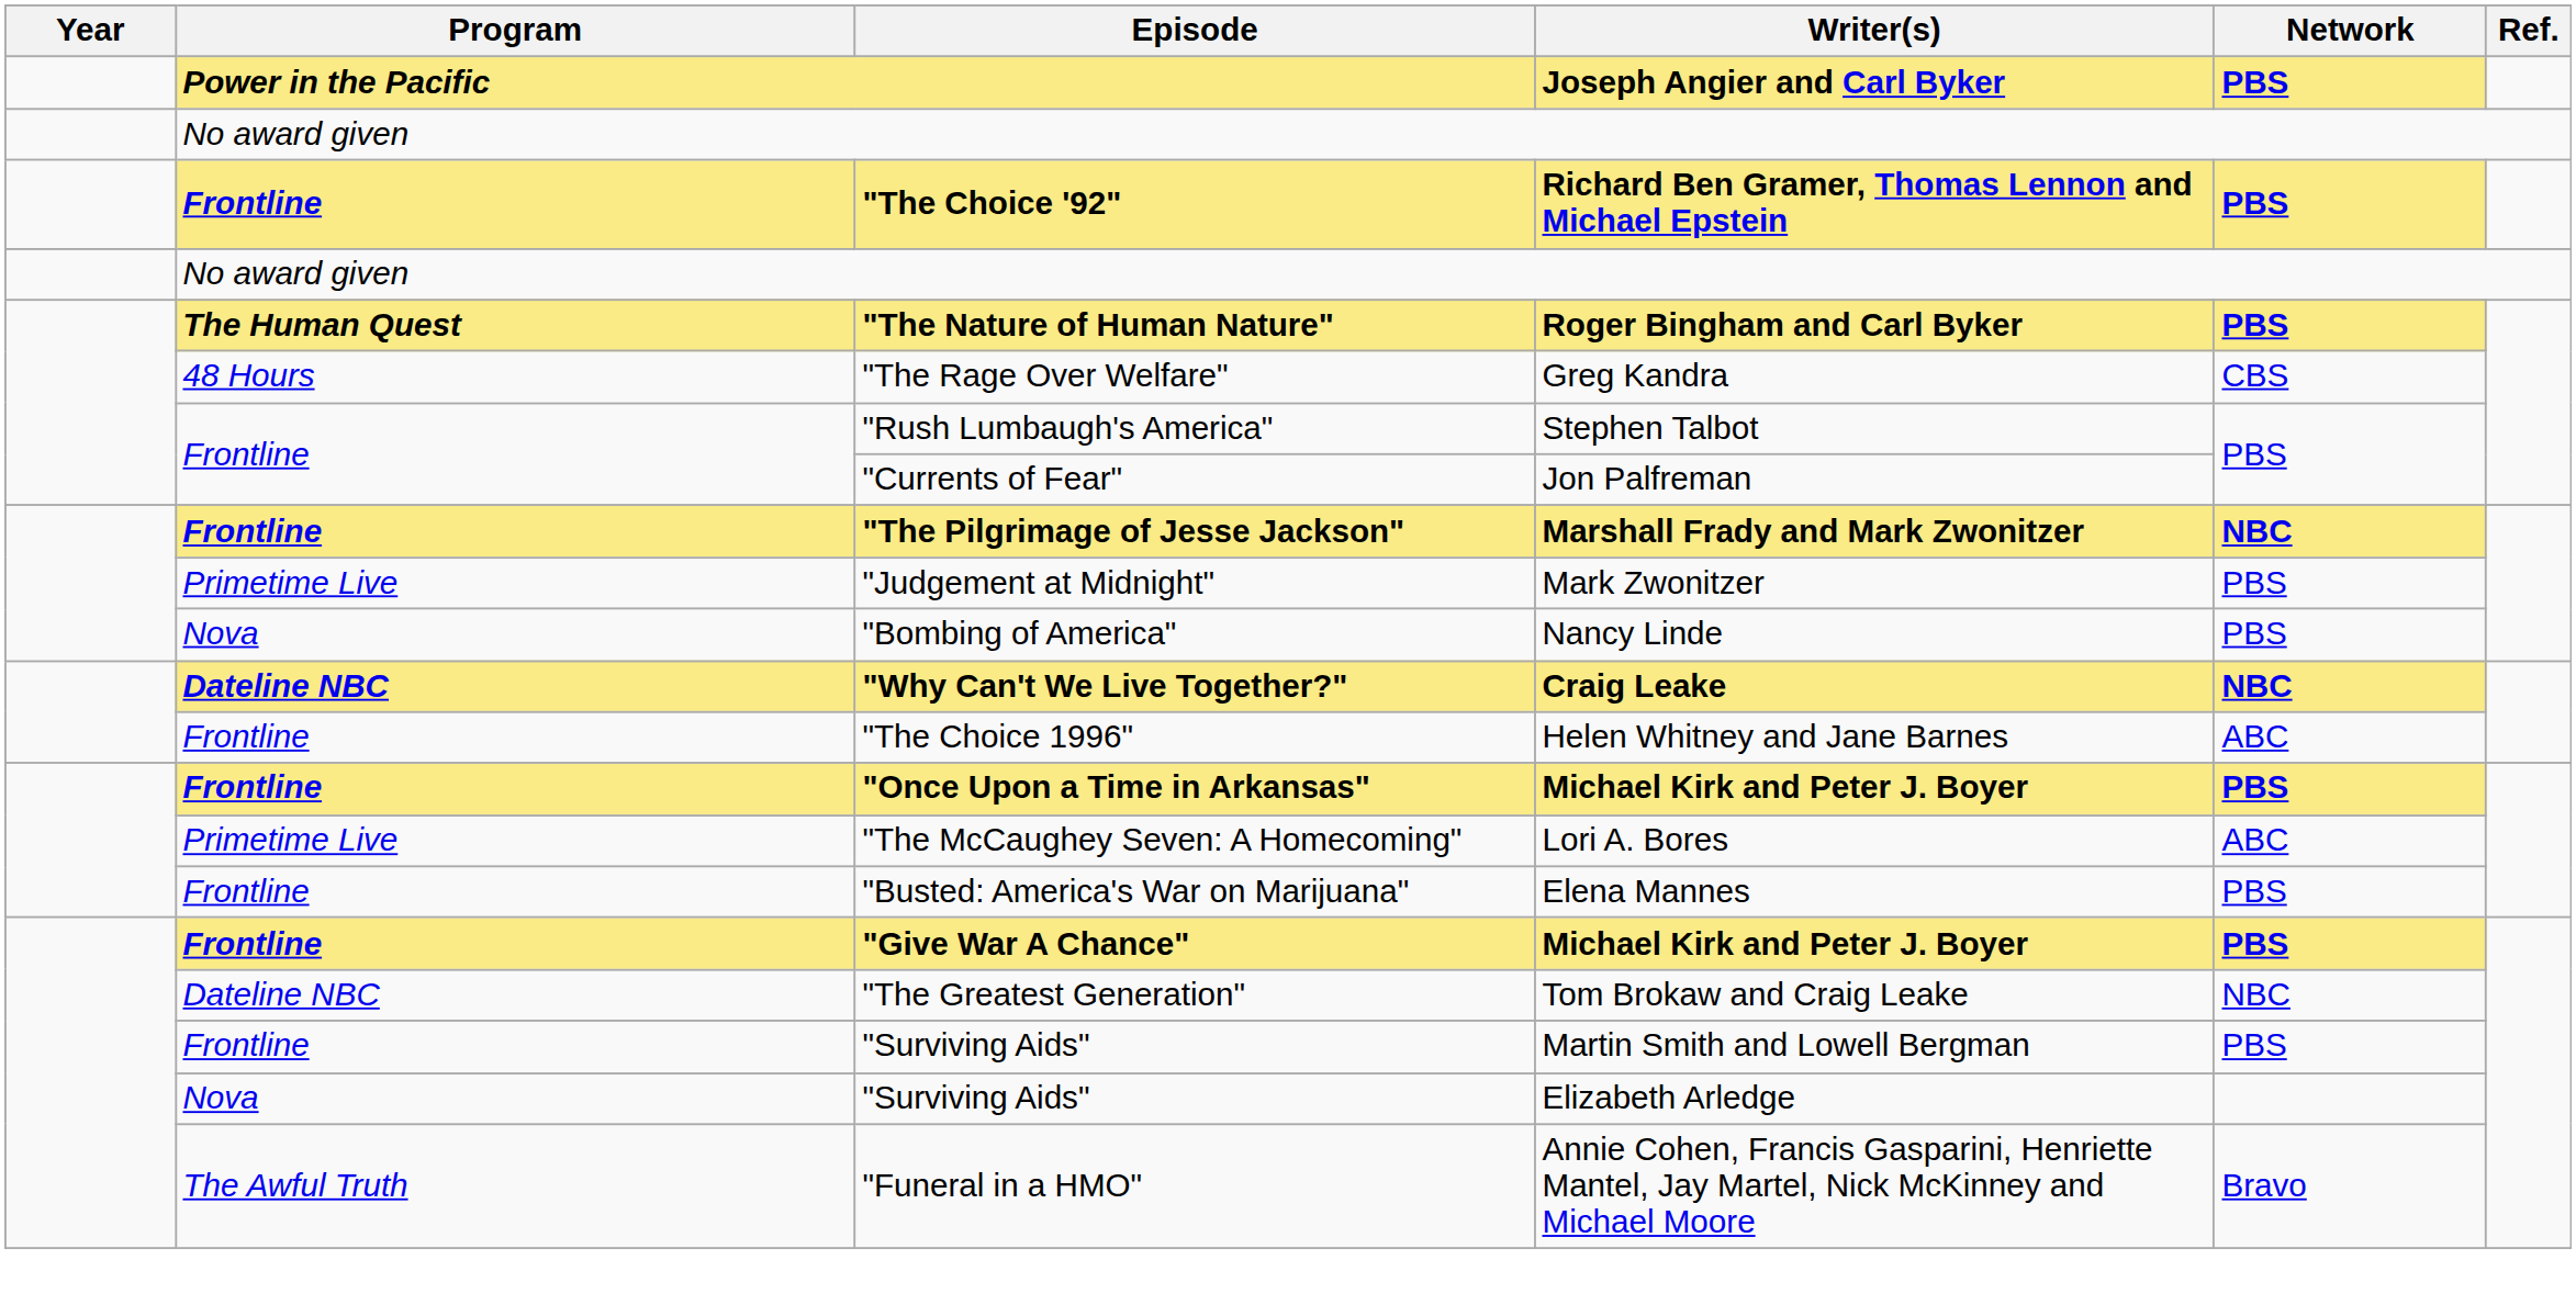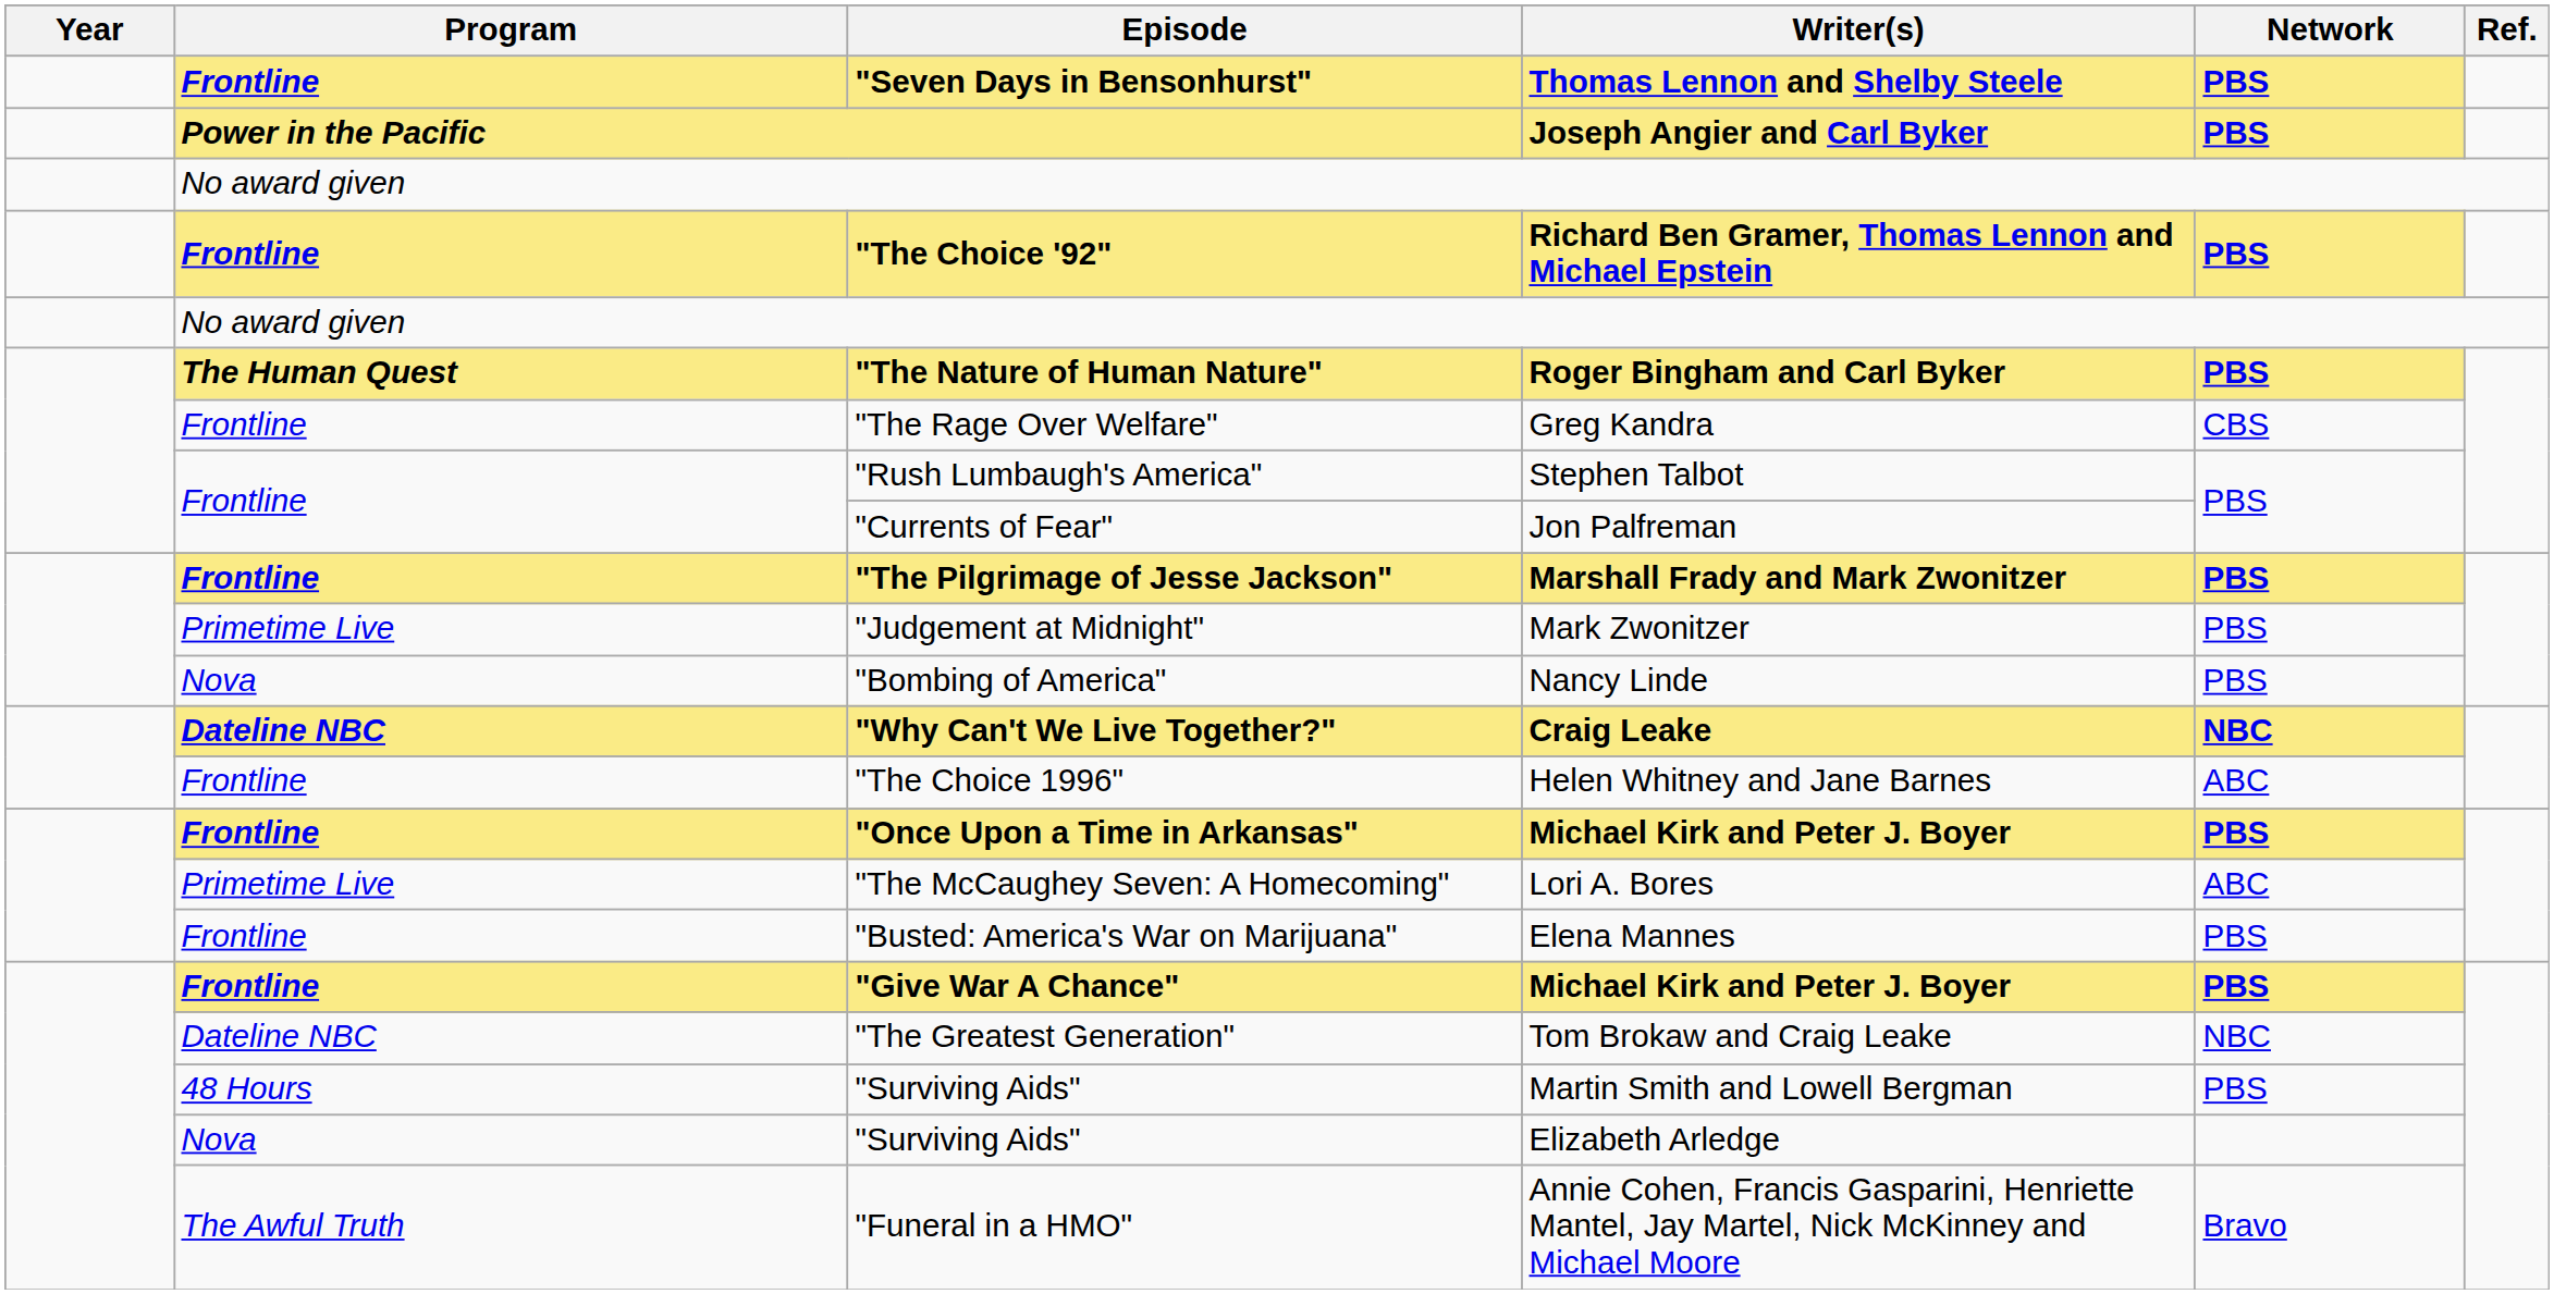+ row: Frontline | "Seven Days in Bensonhurst" | Thomas Lennon and Shelby Steele | PBS
"The Rage Over Welfare" | Program: 48 Hours -> Frontline
"The Pilgrimage of Jesse Jackson" | Network: NBC -> PBS
"Surviving Aids" / Martin Smith and Lowell Bergman | Program: Frontline -> 48 Hours
